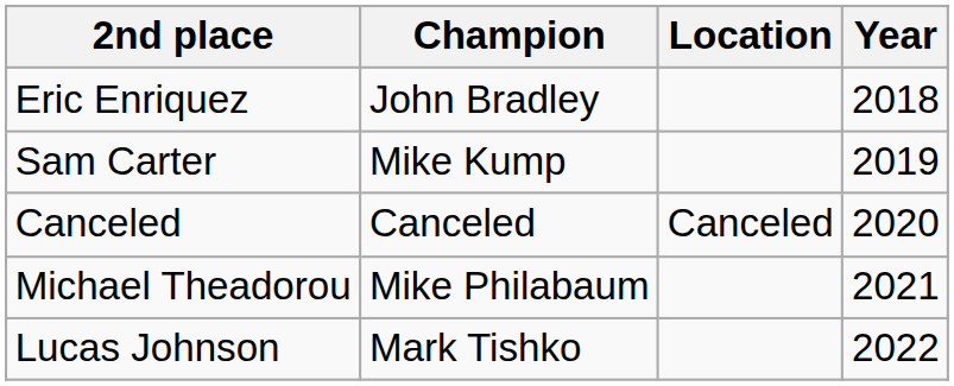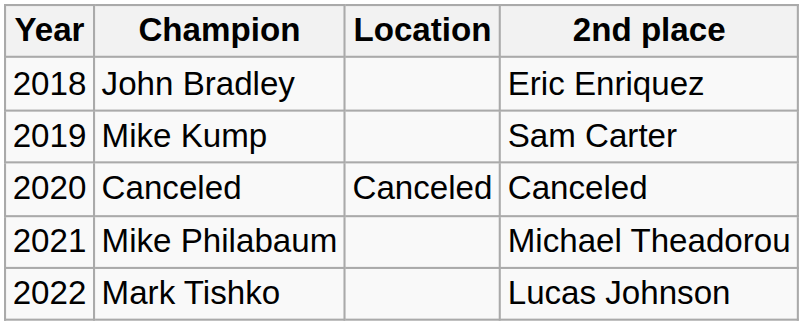columns swapped: Year <-> 2nd place
